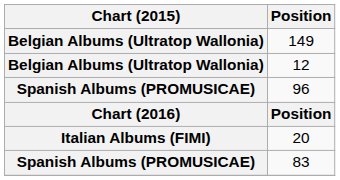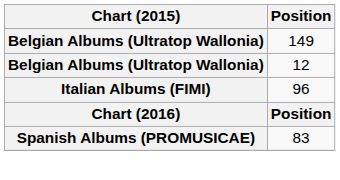96 | Chart (2015): Spanish Albums (PROMUSICAE) -> Italian Albums (FIMI)
- row: Italian Albums (FIMI) | 20
